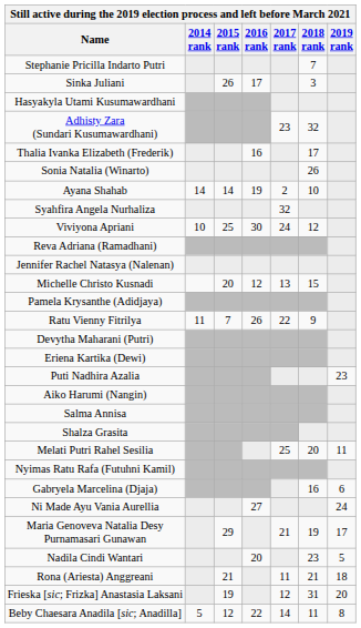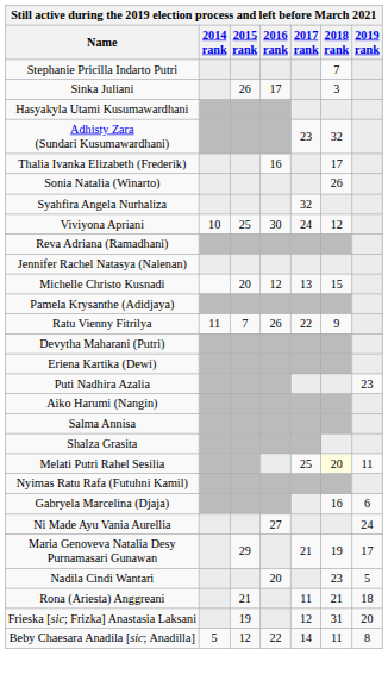- row: Ayana Shahab | 14 | 14 | 19 | 2 | 10
Melati Putri Rahel Sesilia | 2018 rank: no background -> lightyellow background
